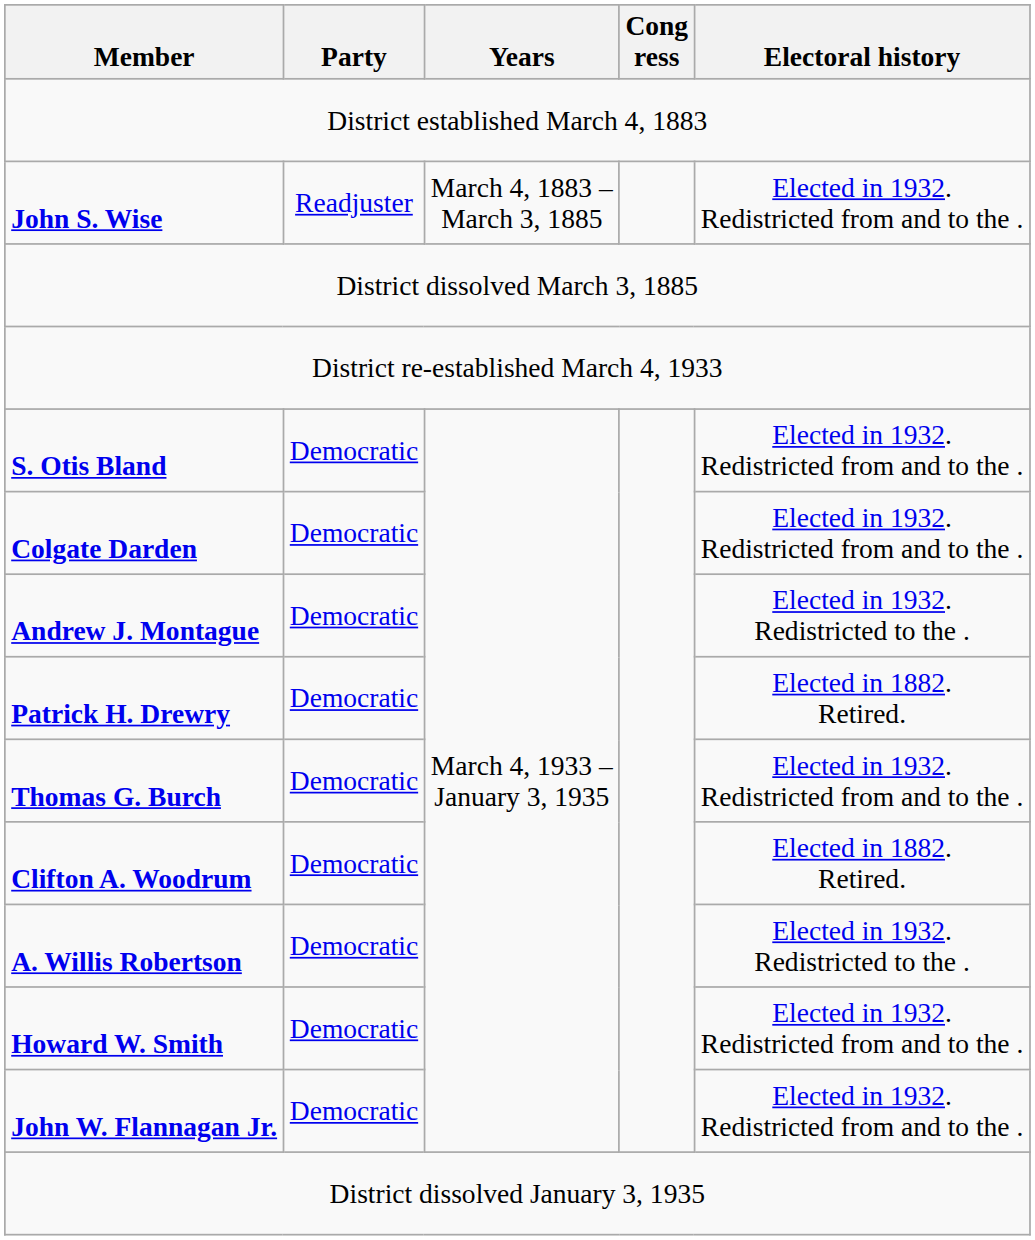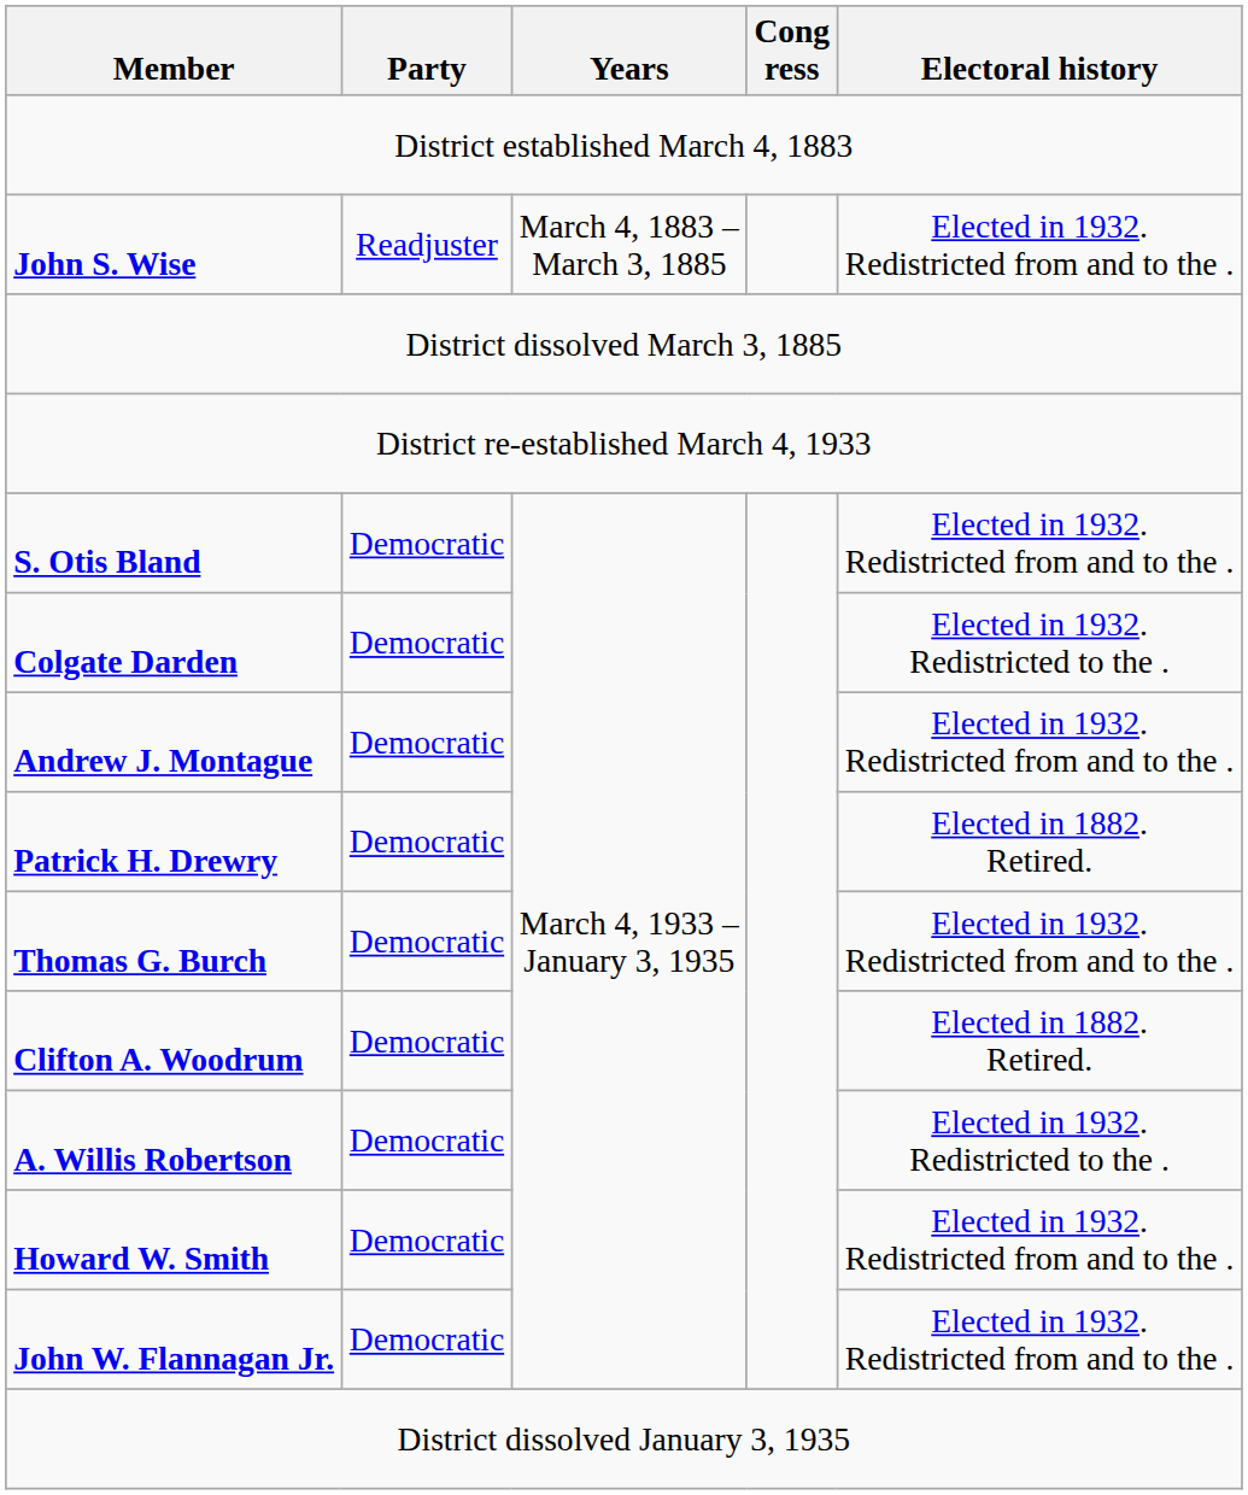Colgate Darden | Electoral history: Elected in 1932. Redistricted from and to the . -> Elected in 1932. Redistricted to the .
Andrew J. Montague | Electoral history: Elected in 1932. Redistricted to the . -> Elected in 1932. Redistricted from and to the .
